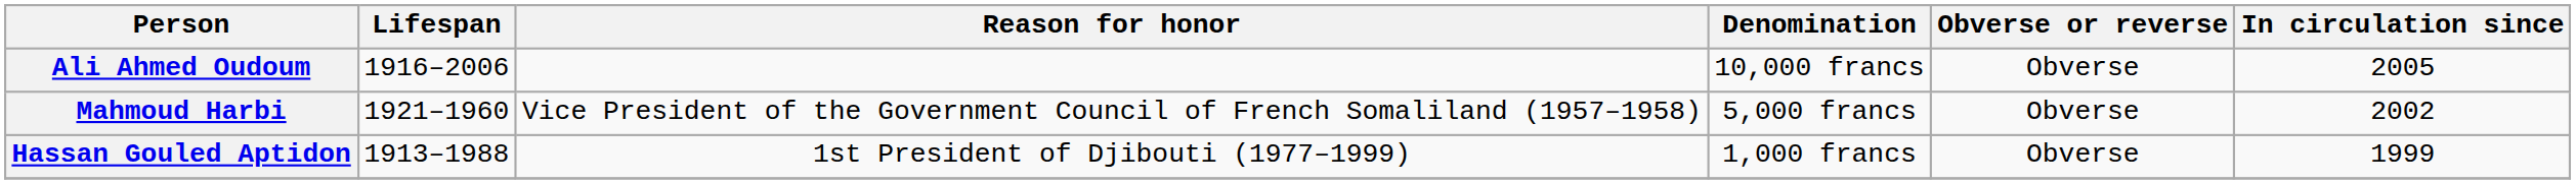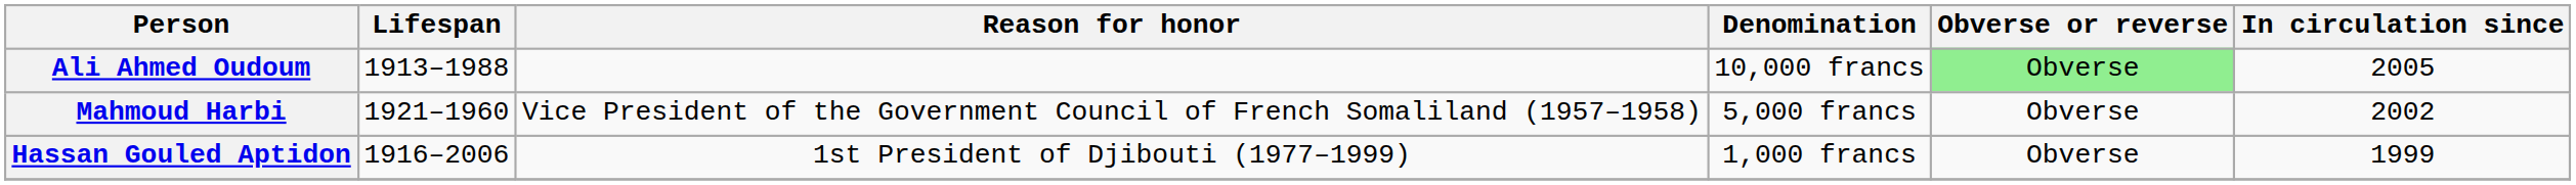Ali Ahmed Oudoum | Lifespan: 1916–2006 -> 1913–1988
Ali Ahmed Oudoum | Obverse or reverse: no background -> lightgreen background
Hassan Gouled Aptidon | Lifespan: 1913–1988 -> 1916–2006
